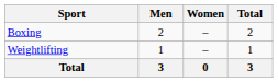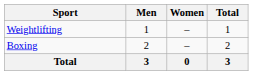rows swapped: Boxing <-> Weightlifting
